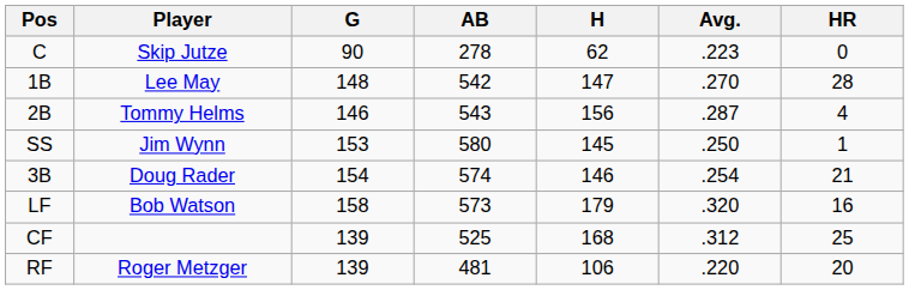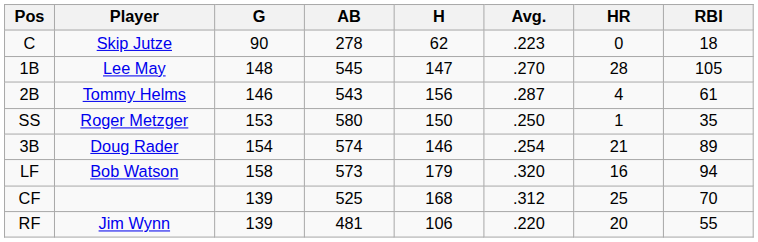+ column: RBI | 18 | 105 | 61 | 35 | 89 | 94 | 70 | 55
1B | AB: 542 -> 545
SS | Player: Jim Wynn -> Roger Metzger
SS | H: 145 -> 150
RF | Player: Roger Metzger -> Jim Wynn
